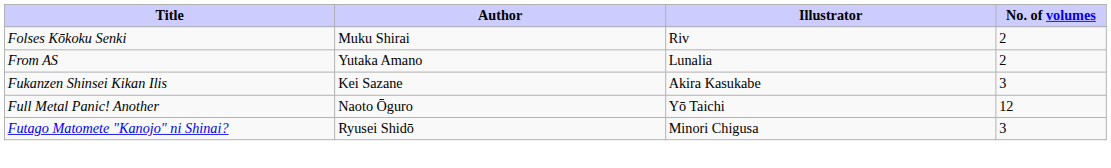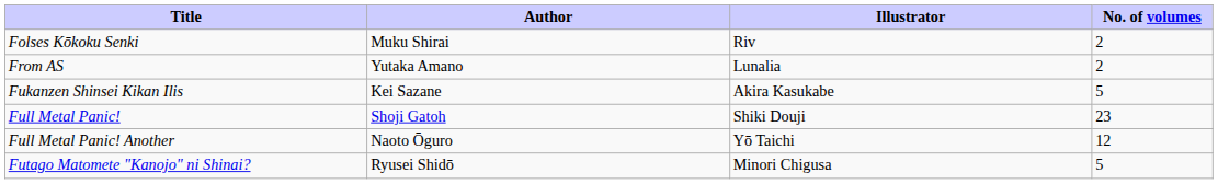Fukanzen Shinsei Kikan Ilis | No. of volumes: 3 -> 5
+ row: Full Metal Panic! | Shoji Gatoh | Shiki Douji | 23
Futago Matomete "Kanojo" ni Shinai? | No. of volumes: 3 -> 5
